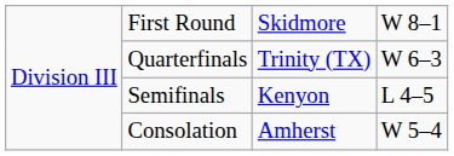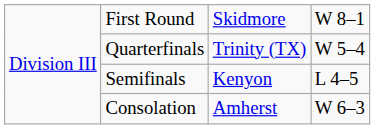Quarterfinals | column 4: W 6–3 -> W 5–4
Consolation | column 4: W 5–4 -> W 6–3
